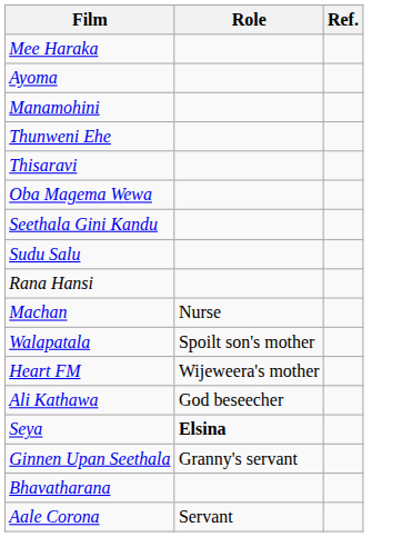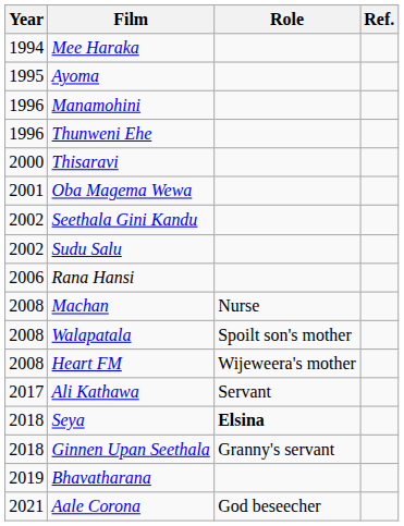+ column: Year | 1994 | 1995 | 1996 | 1996 | 2000 | 2001 | 2002 | 2002 | 2006 | 2008 | 2008 | 2008 | 2017 | 2018 | 2018 | 2019 | 2021
Ali Kathawa | Role: God beseecher -> Servant
Aale Corona | Role: Servant -> God beseecher
